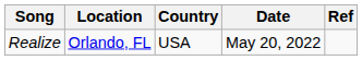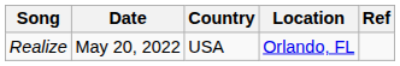columns swapped: Location <-> Date
